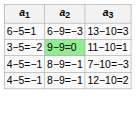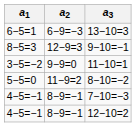+ row: 8−5=3 | 12−9=3 | 9−10=−1
11−10=1 | a2: lightgreen background -> no background
+ row: 5−5=0 | 11−9=2 | 8−10=−2
